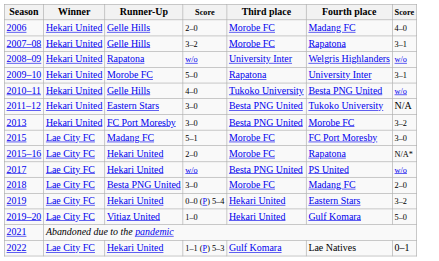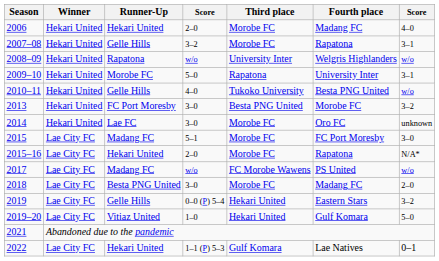2006 | Runner-Up: Gelle Hills -> Hekari United
- row: 2011–12 | Hekari United | Eastern Stars | 3–0 | Besta PNG United | Tukoko University | N/A
+ row: 2014 | Hekari United | Lae FC | 3–0 | Morobe FC | Oro FC | unknown
2017 | Runner-Up: Hekari United -> Madang FC
2017 | Third place: Besta PNG United -> FC Morobe Wawens
2019 | Runner-Up: Hekari United -> Gelle Hills
